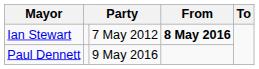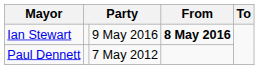Ian Stewart | column 3: 7 May 2012 -> 9 May 2016
Paul Dennett | column 3: 9 May 2016 -> 7 May 2012
